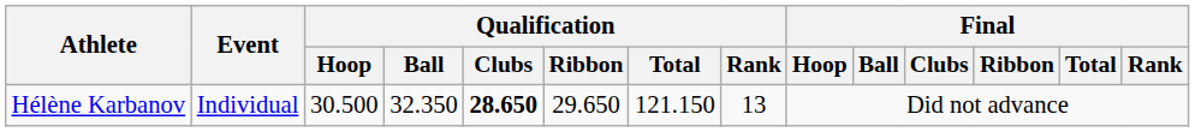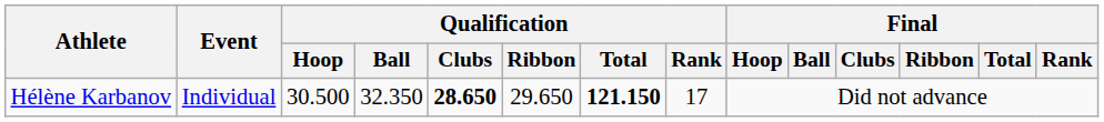Hélène Karbanov | Qualification / Total: normal -> bold
Hélène Karbanov | Qualification / Rank: 13 -> 17
